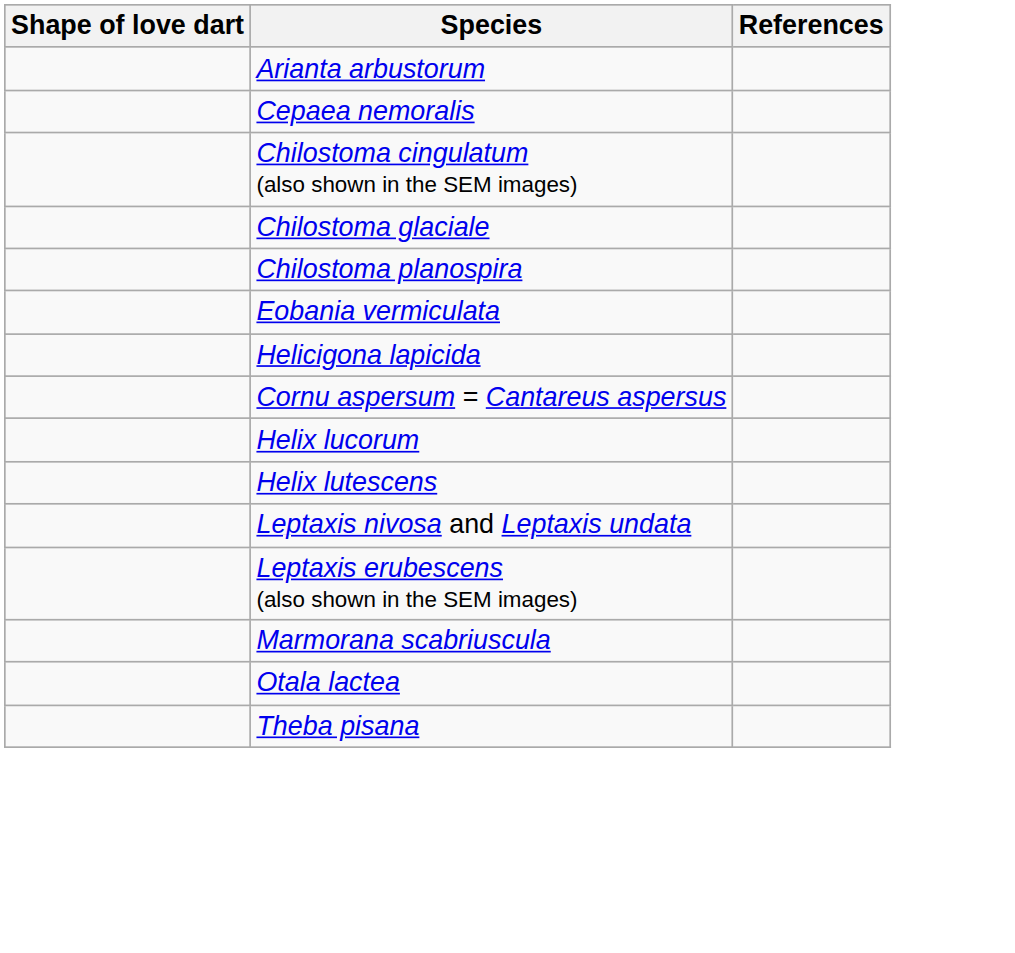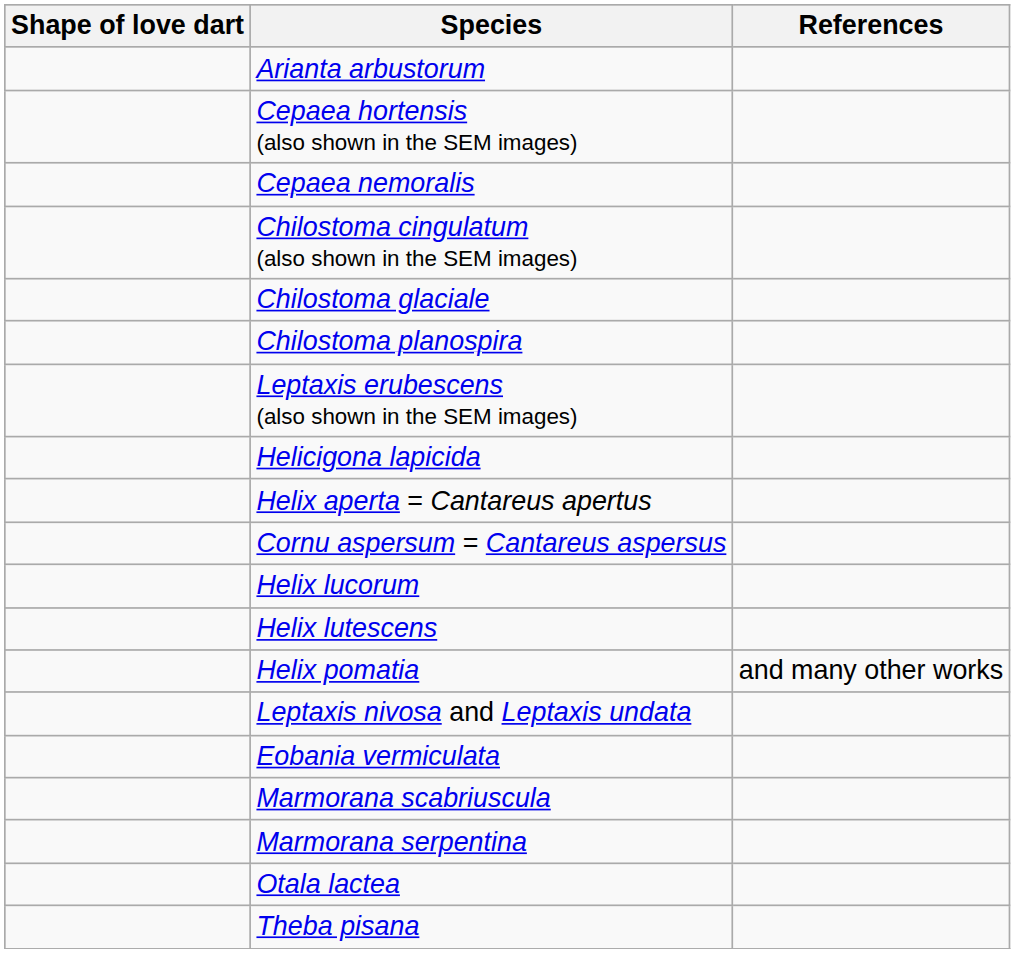+ row: Cepaea hortensis (also shown in the SEM images)
rows swapped: Eobania vermiculata <-> Leptaxis erubescens (also shown in the SEM images)
+ row: Helix aperta = Cantareus apertus
+ row: Helix pomatia | and many other works
+ row: Marmorana serpentina
